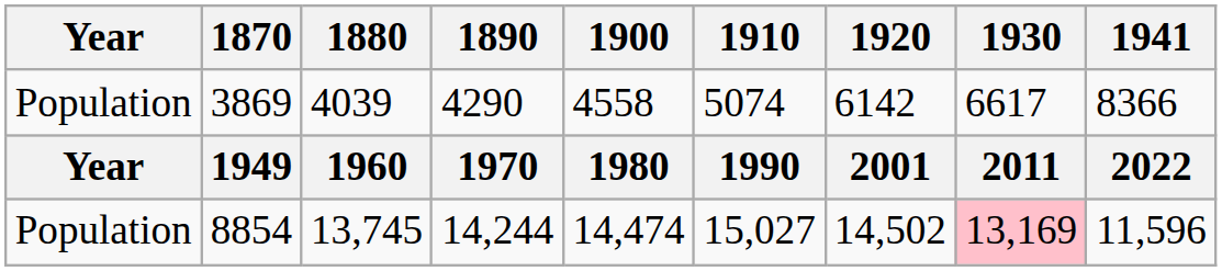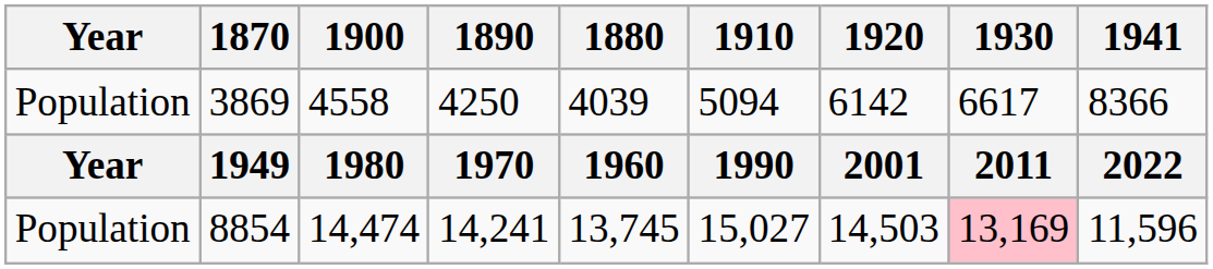columns swapped: 1880 <-> 1900
3869 | 1890: 4290 -> 4250
3869 | 1910: 5074 -> 5094
8854 | 1890: 14,244 -> 14,241
8854 | 1920: 14,502 -> 14,503
